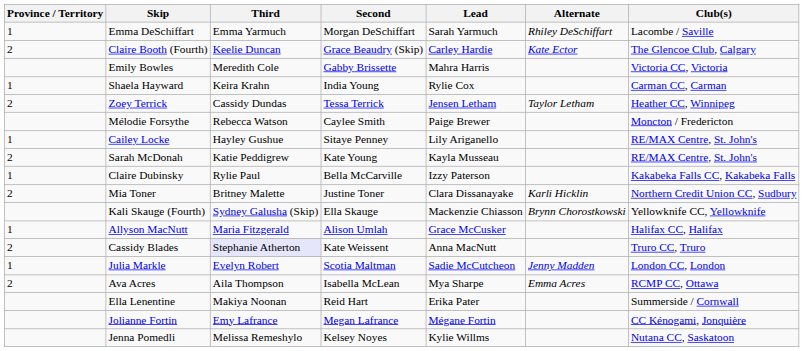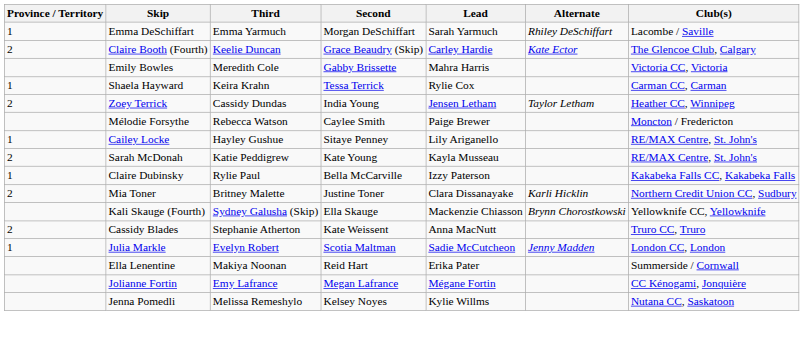Shaela Hayward | Second: India Young -> Tessa Terrick
Zoey Terrick | Second: Tessa Terrick -> India Young
- row: 1 | Allyson MacNutt | Maria Fitzgerald | Alison Umlah | Grace McCusker | Halifax CC, Halifax
Cassidy Blades | Third: lavender background -> no background
- row: 2 | Ava Acres | Aila Thompson | Isabella McLean | Mya Sharpe | Emma Acres | RCMP CC, Ottawa
